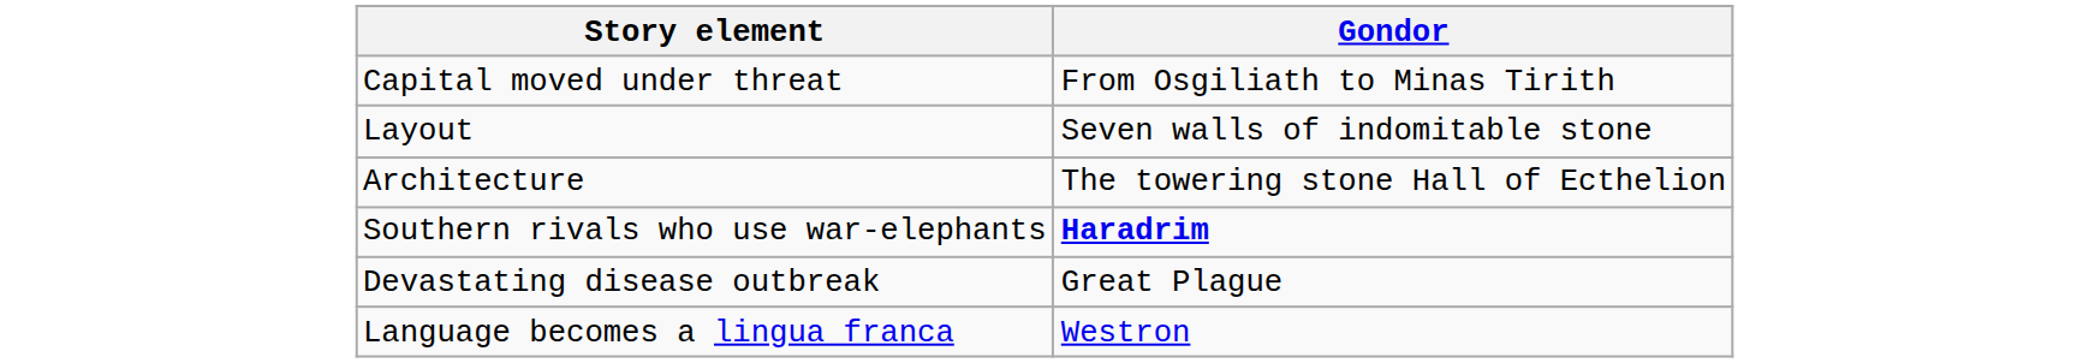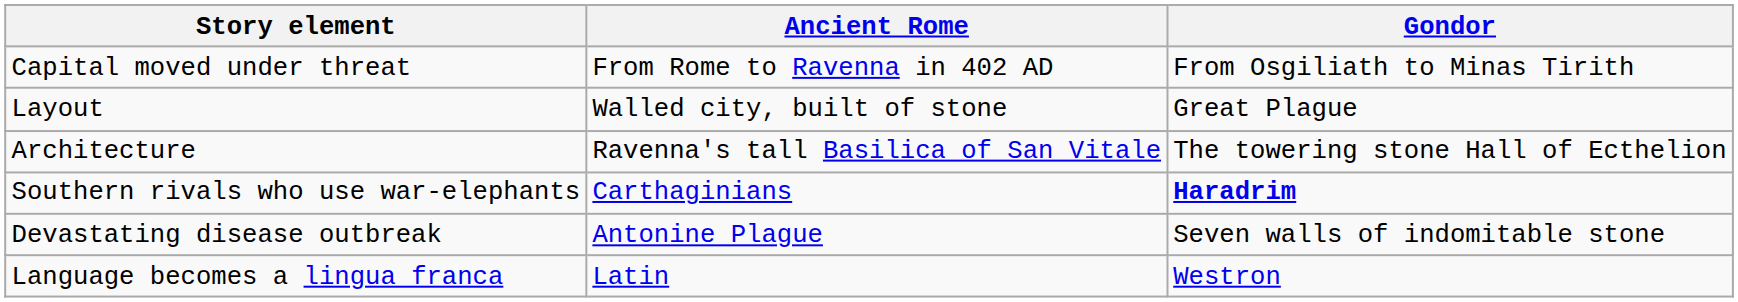+ column: Ancient Rome | From Rome to Ravenna in 402 AD | Walled city, built of stone | Ravenna's tall Basilica of San Vitale | Carthaginians | Antonine Plague | Latin
Layout | Gondor: Seven walls of indomitable stone -> Great Plague
Devastating disease outbreak | Gondor: Great Plague -> Seven walls of indomitable stone
